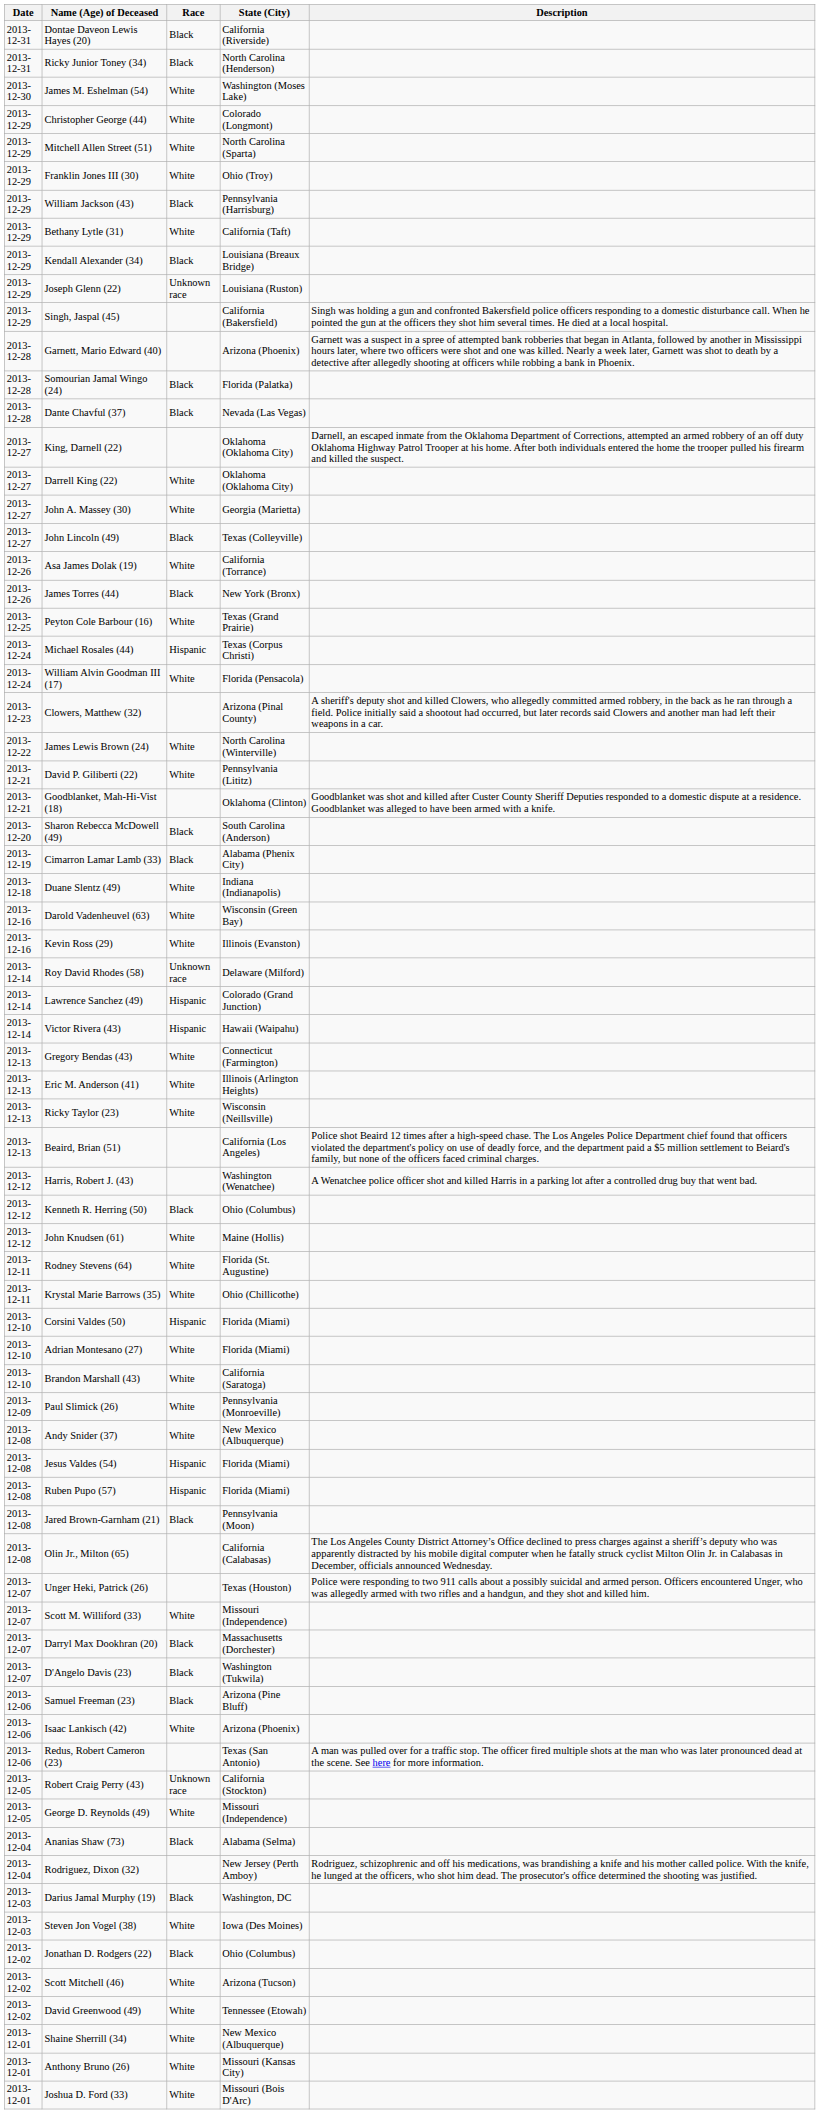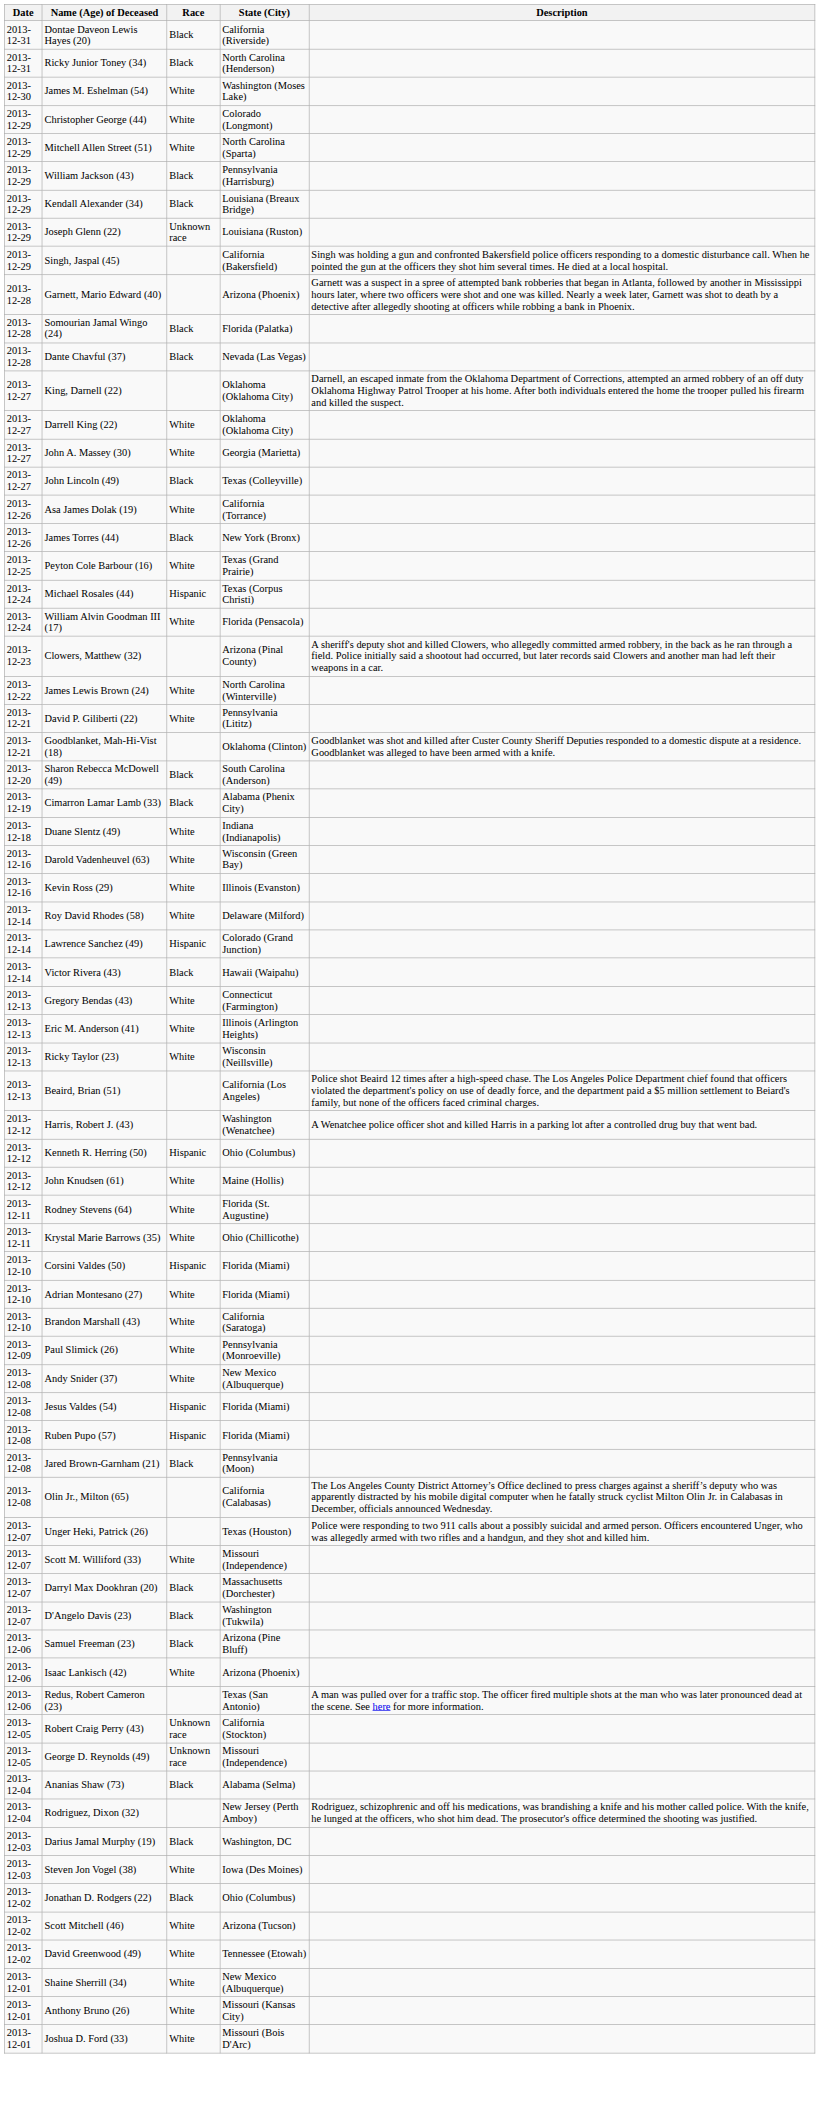- row: 2013-12-29 | Franklin Jones III (30) | White | Ohio (Troy)
- row: 2013-12-29 | Bethany Lytle (31) | White | California (Taft)
Roy David Rhodes (58) | Race: Unknown race -> White
Victor Rivera (43) | Race: Hispanic -> Black
Kenneth R. Herring (50) | Race: Black -> Hispanic
George D. Reynolds (49) | Race: White -> Unknown race
